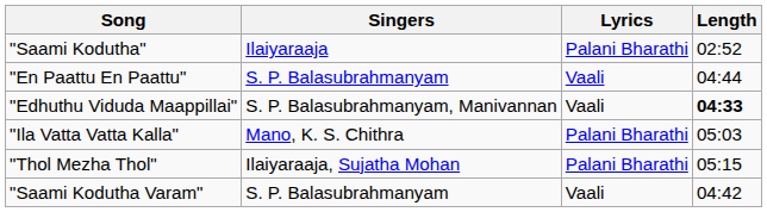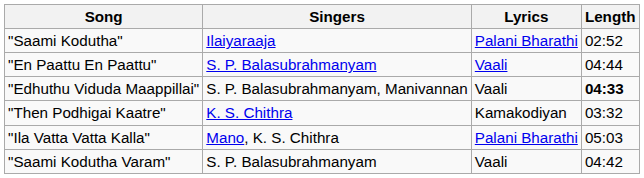+ row: "Then Podhigai Kaatre" | K. S. Chithra | Kamakodiyan | 03:32
- row: "Thol Mezha Thol" | Ilaiyaraaja, Sujatha Mohan | Palani Bharathi | 05:15
